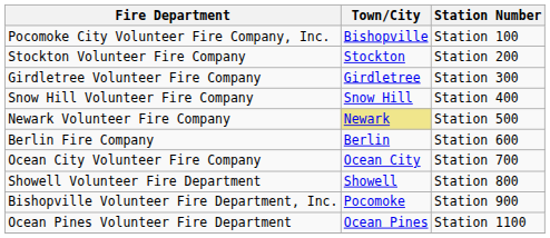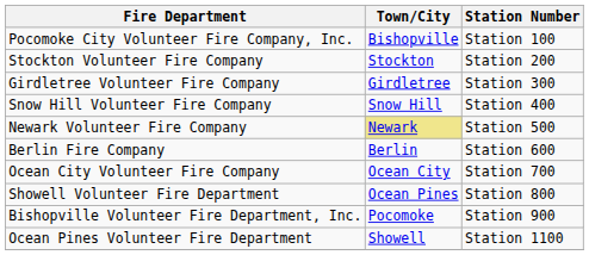Showell Volunteer Fire Department | Town/City: Showell -> Ocean Pines
Ocean Pines Volunteer Fire Department | Town/City: Ocean Pines -> Showell
